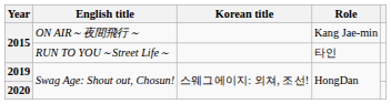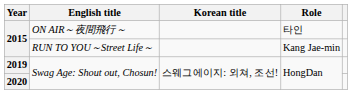2015 / ON AIR～夜間飛行～ | Role: Kang Jae-min -> 타인
2015 / RUN TO YOU～Street Life～ | Role: 타인 -> Kang Jae-min
